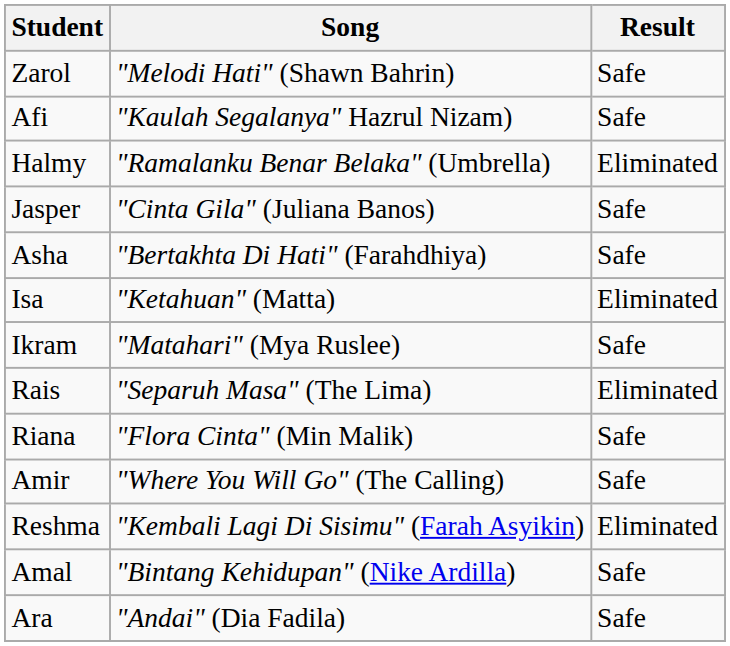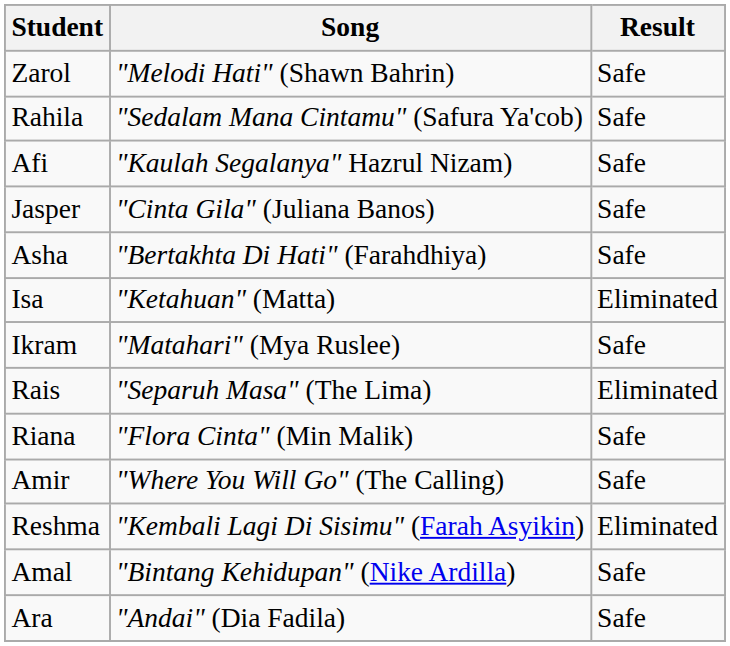+ row: Rahila | "Sedalam Mana Cintamu" (Safura Ya'cob) | Safe
- row: Halmy | "Ramalanku Benar Belaka" (Umbrella) | Eliminated
